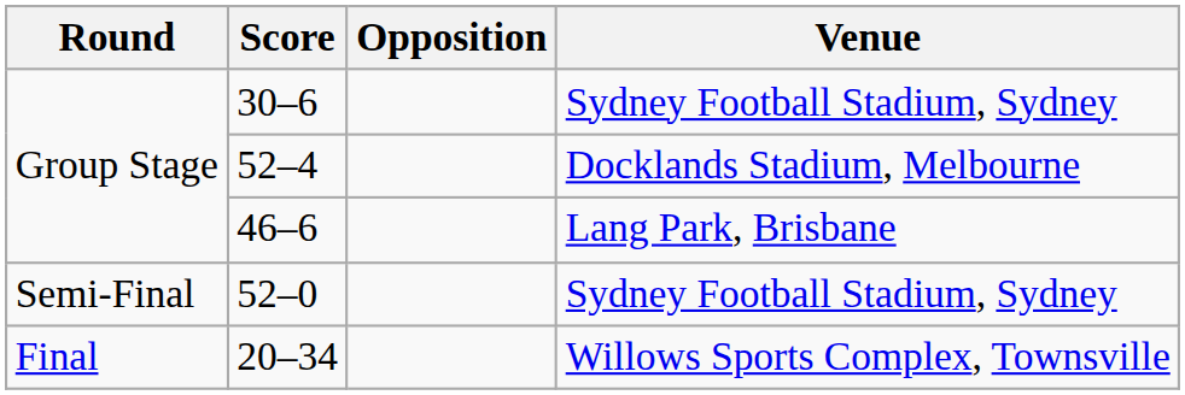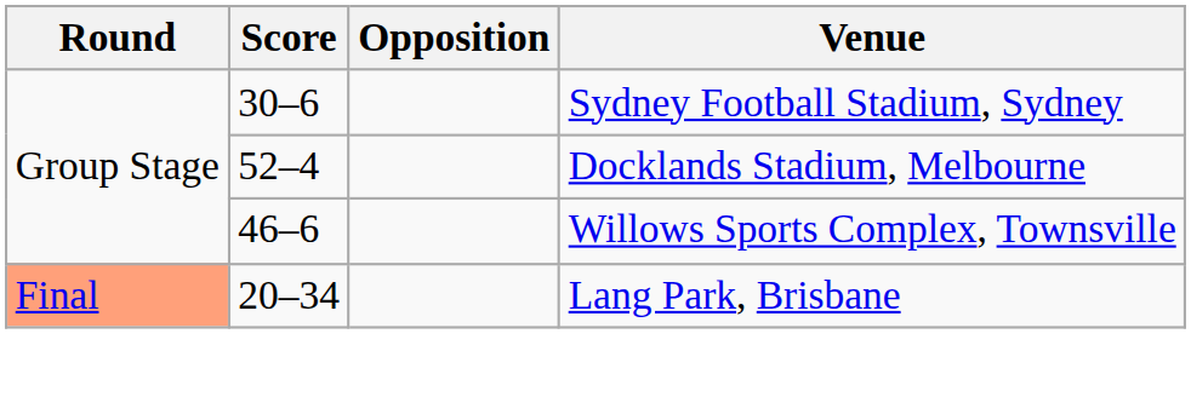46–6 | Venue: Lang Park, Brisbane -> Willows Sports Complex, Townsville
- row: Semi-Final | 52–0 | Sydney Football Stadium, Sydney
20–34 | Round: no background -> lightsalmon background
20–34 | Venue: Willows Sports Complex, Townsville -> Lang Park, Brisbane
